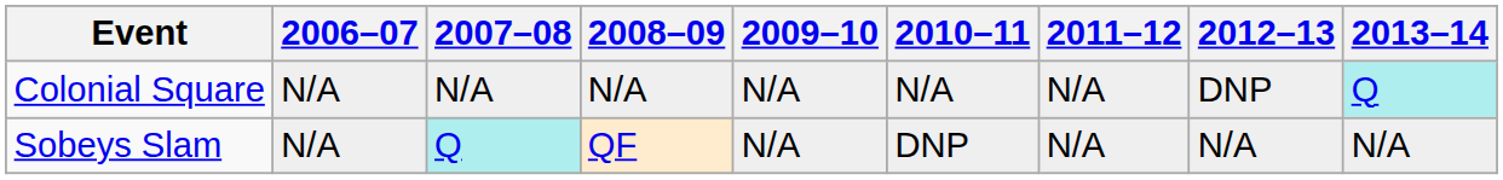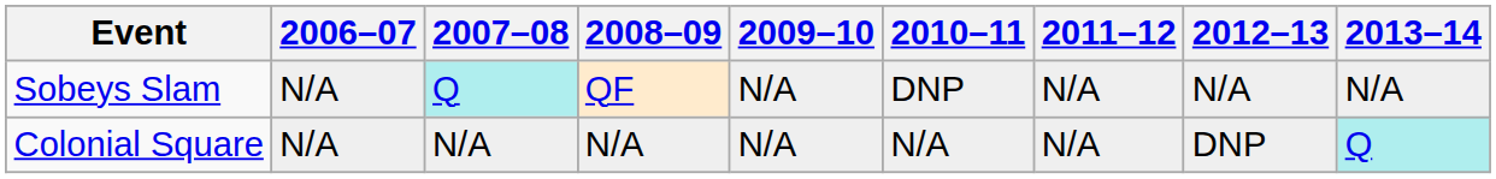rows swapped: Colonial Square <-> Sobeys Slam
